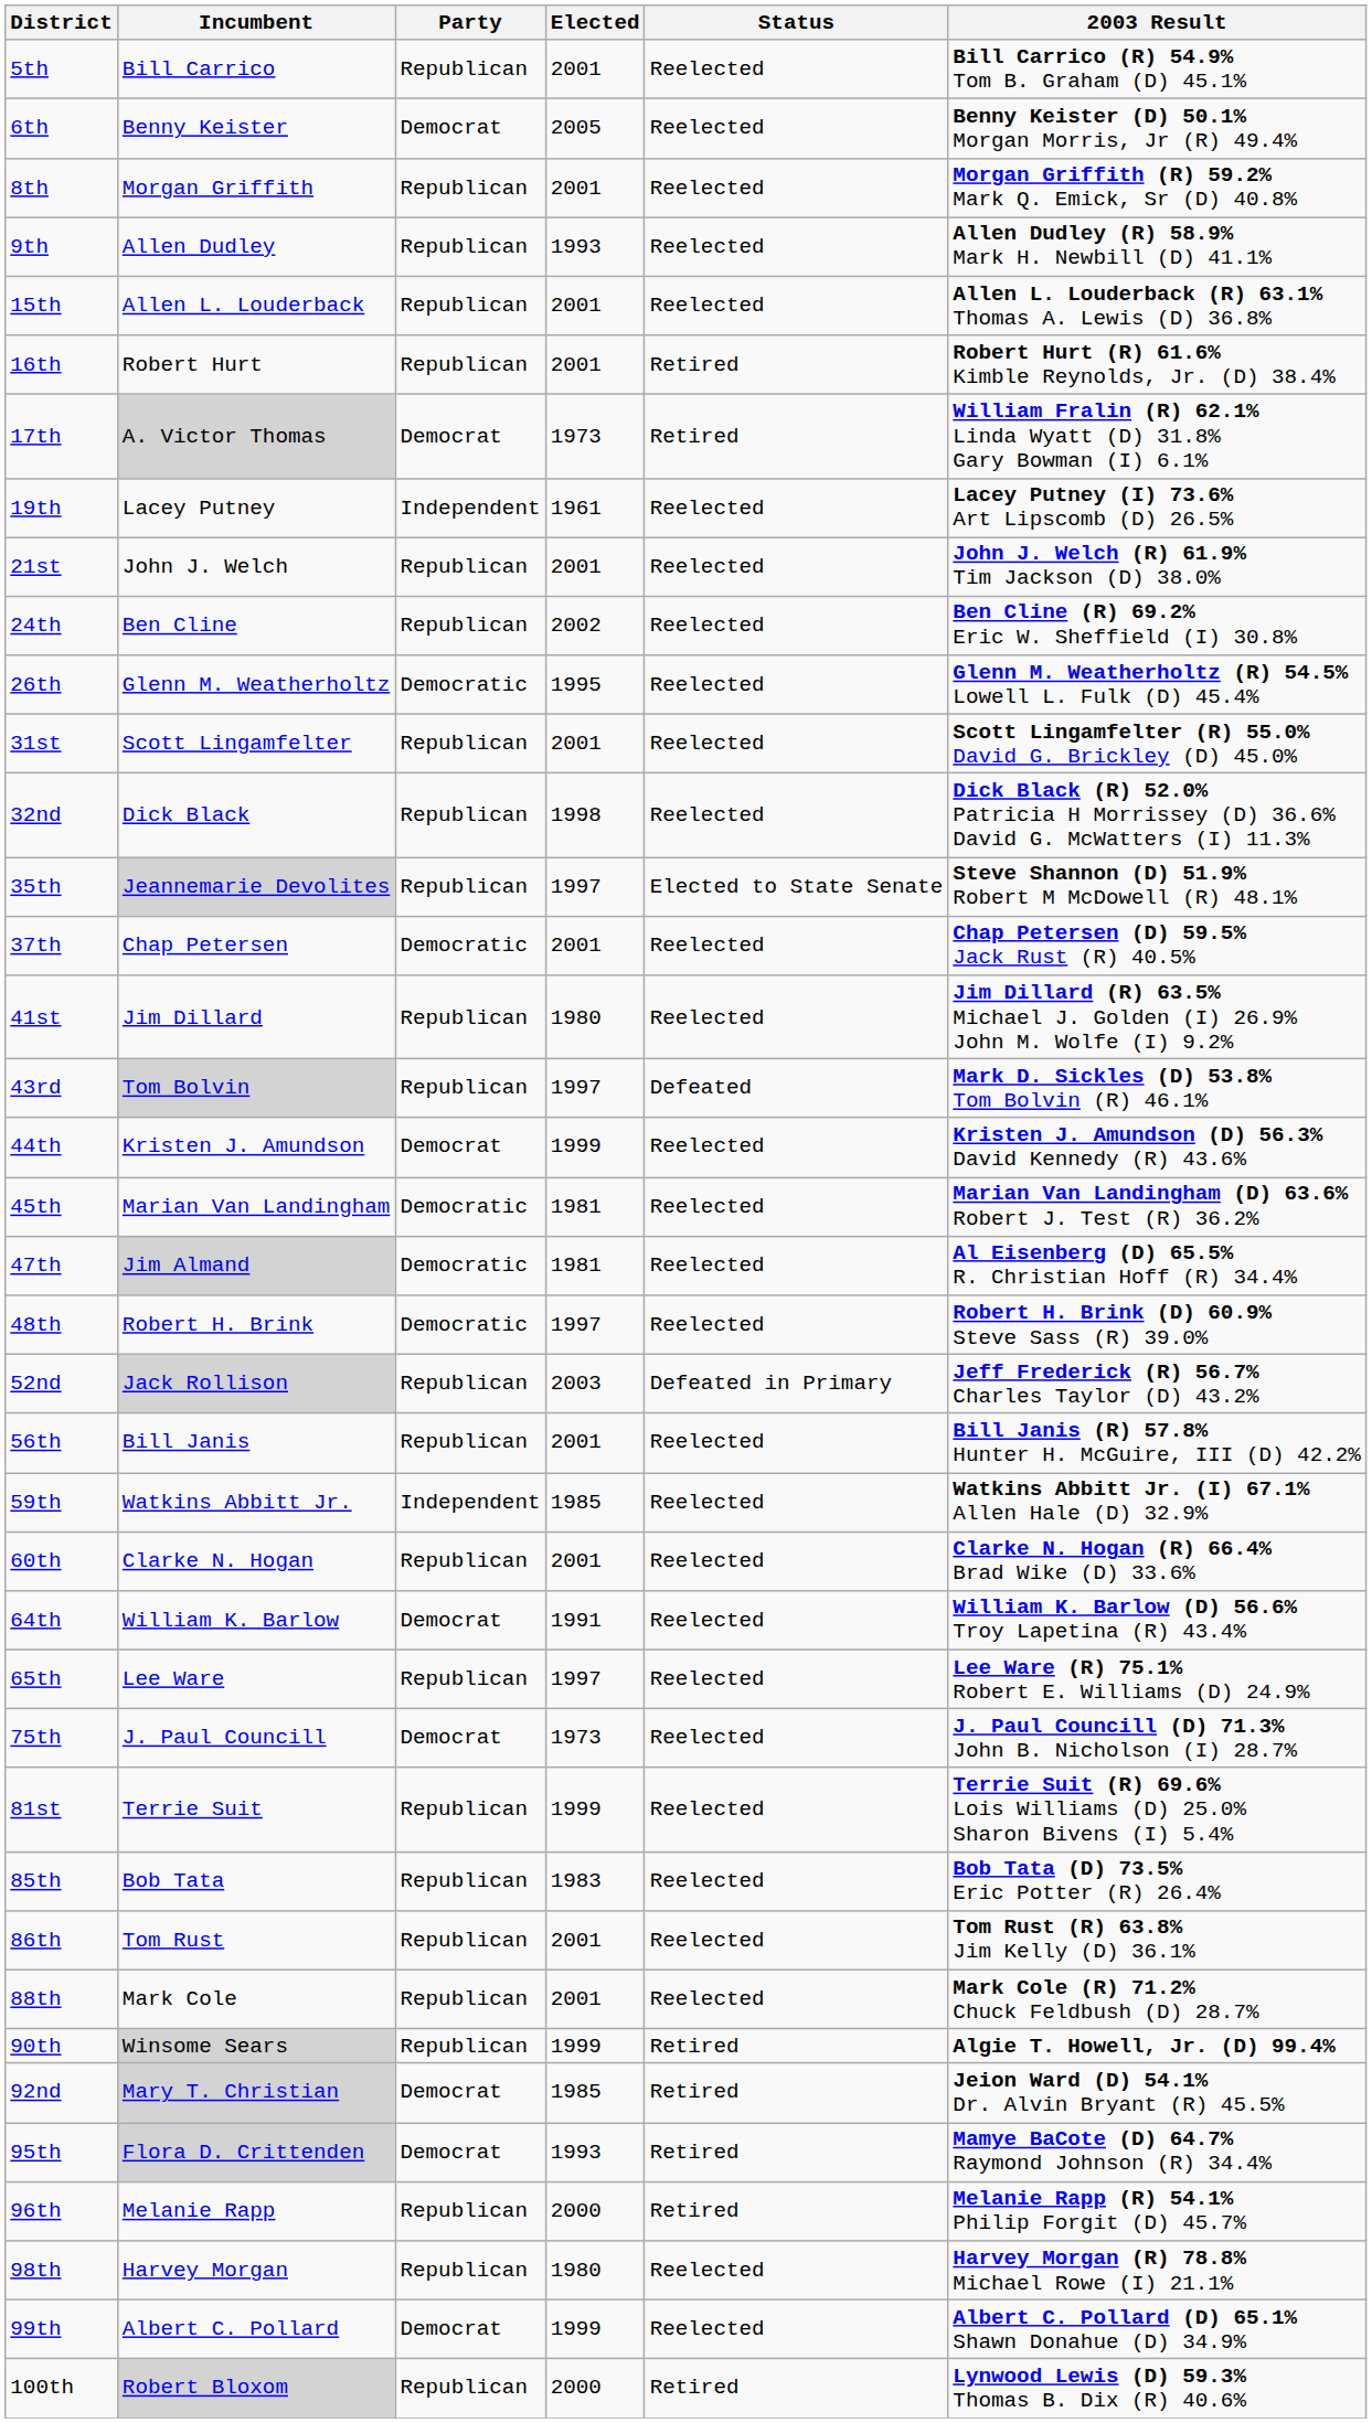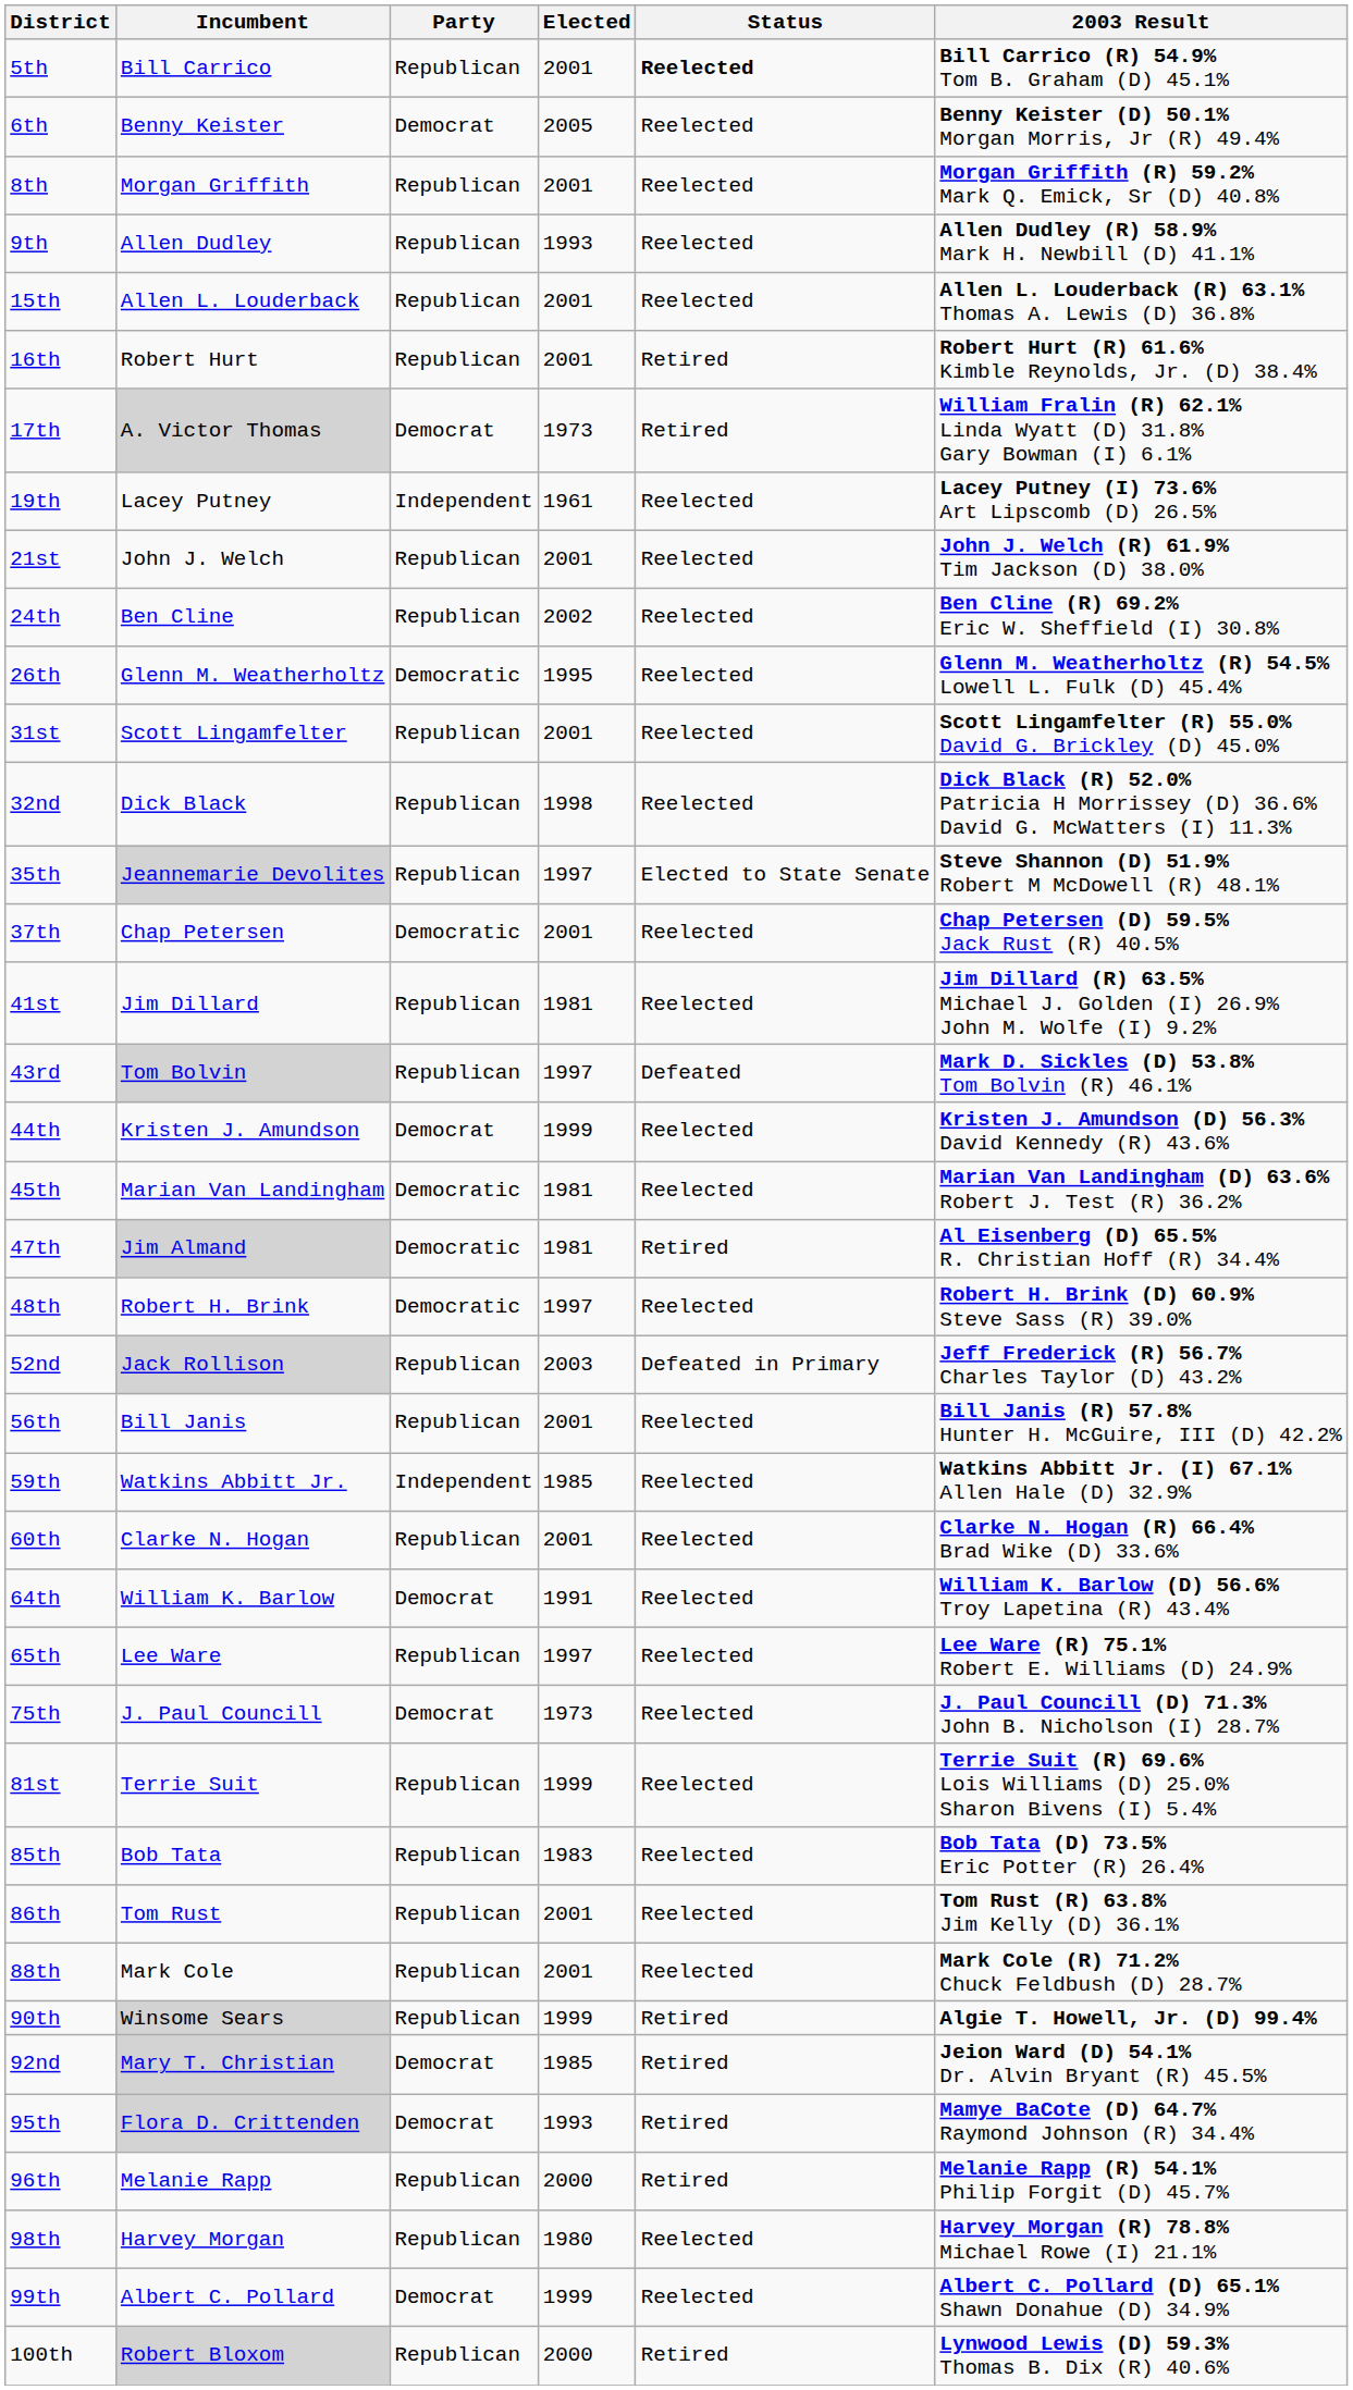5th | Status: normal -> bold
41st | Elected: 1980 -> 1981
47th | Status: Reelected -> Retired
